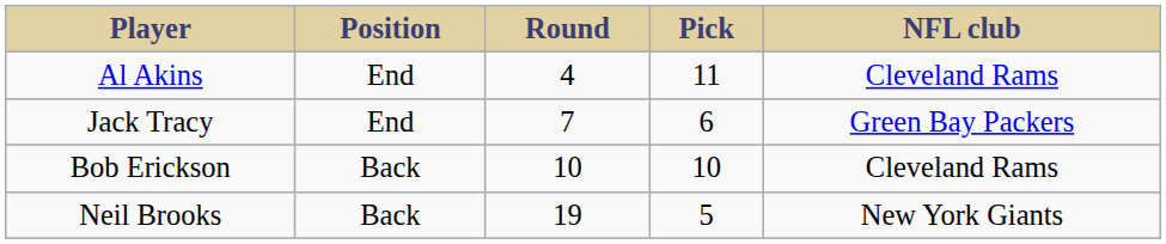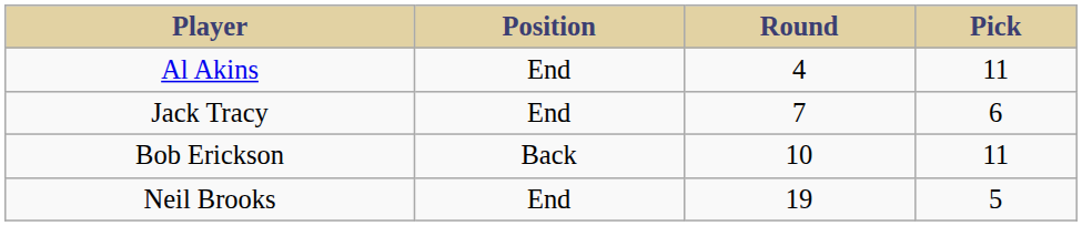- column: NFL club | Cleveland Rams | Green Bay Packers | Cleveland Rams | New York Giants
Bob Erickson | Pick: 10 -> 11
Neil Brooks | Position: Back -> End
